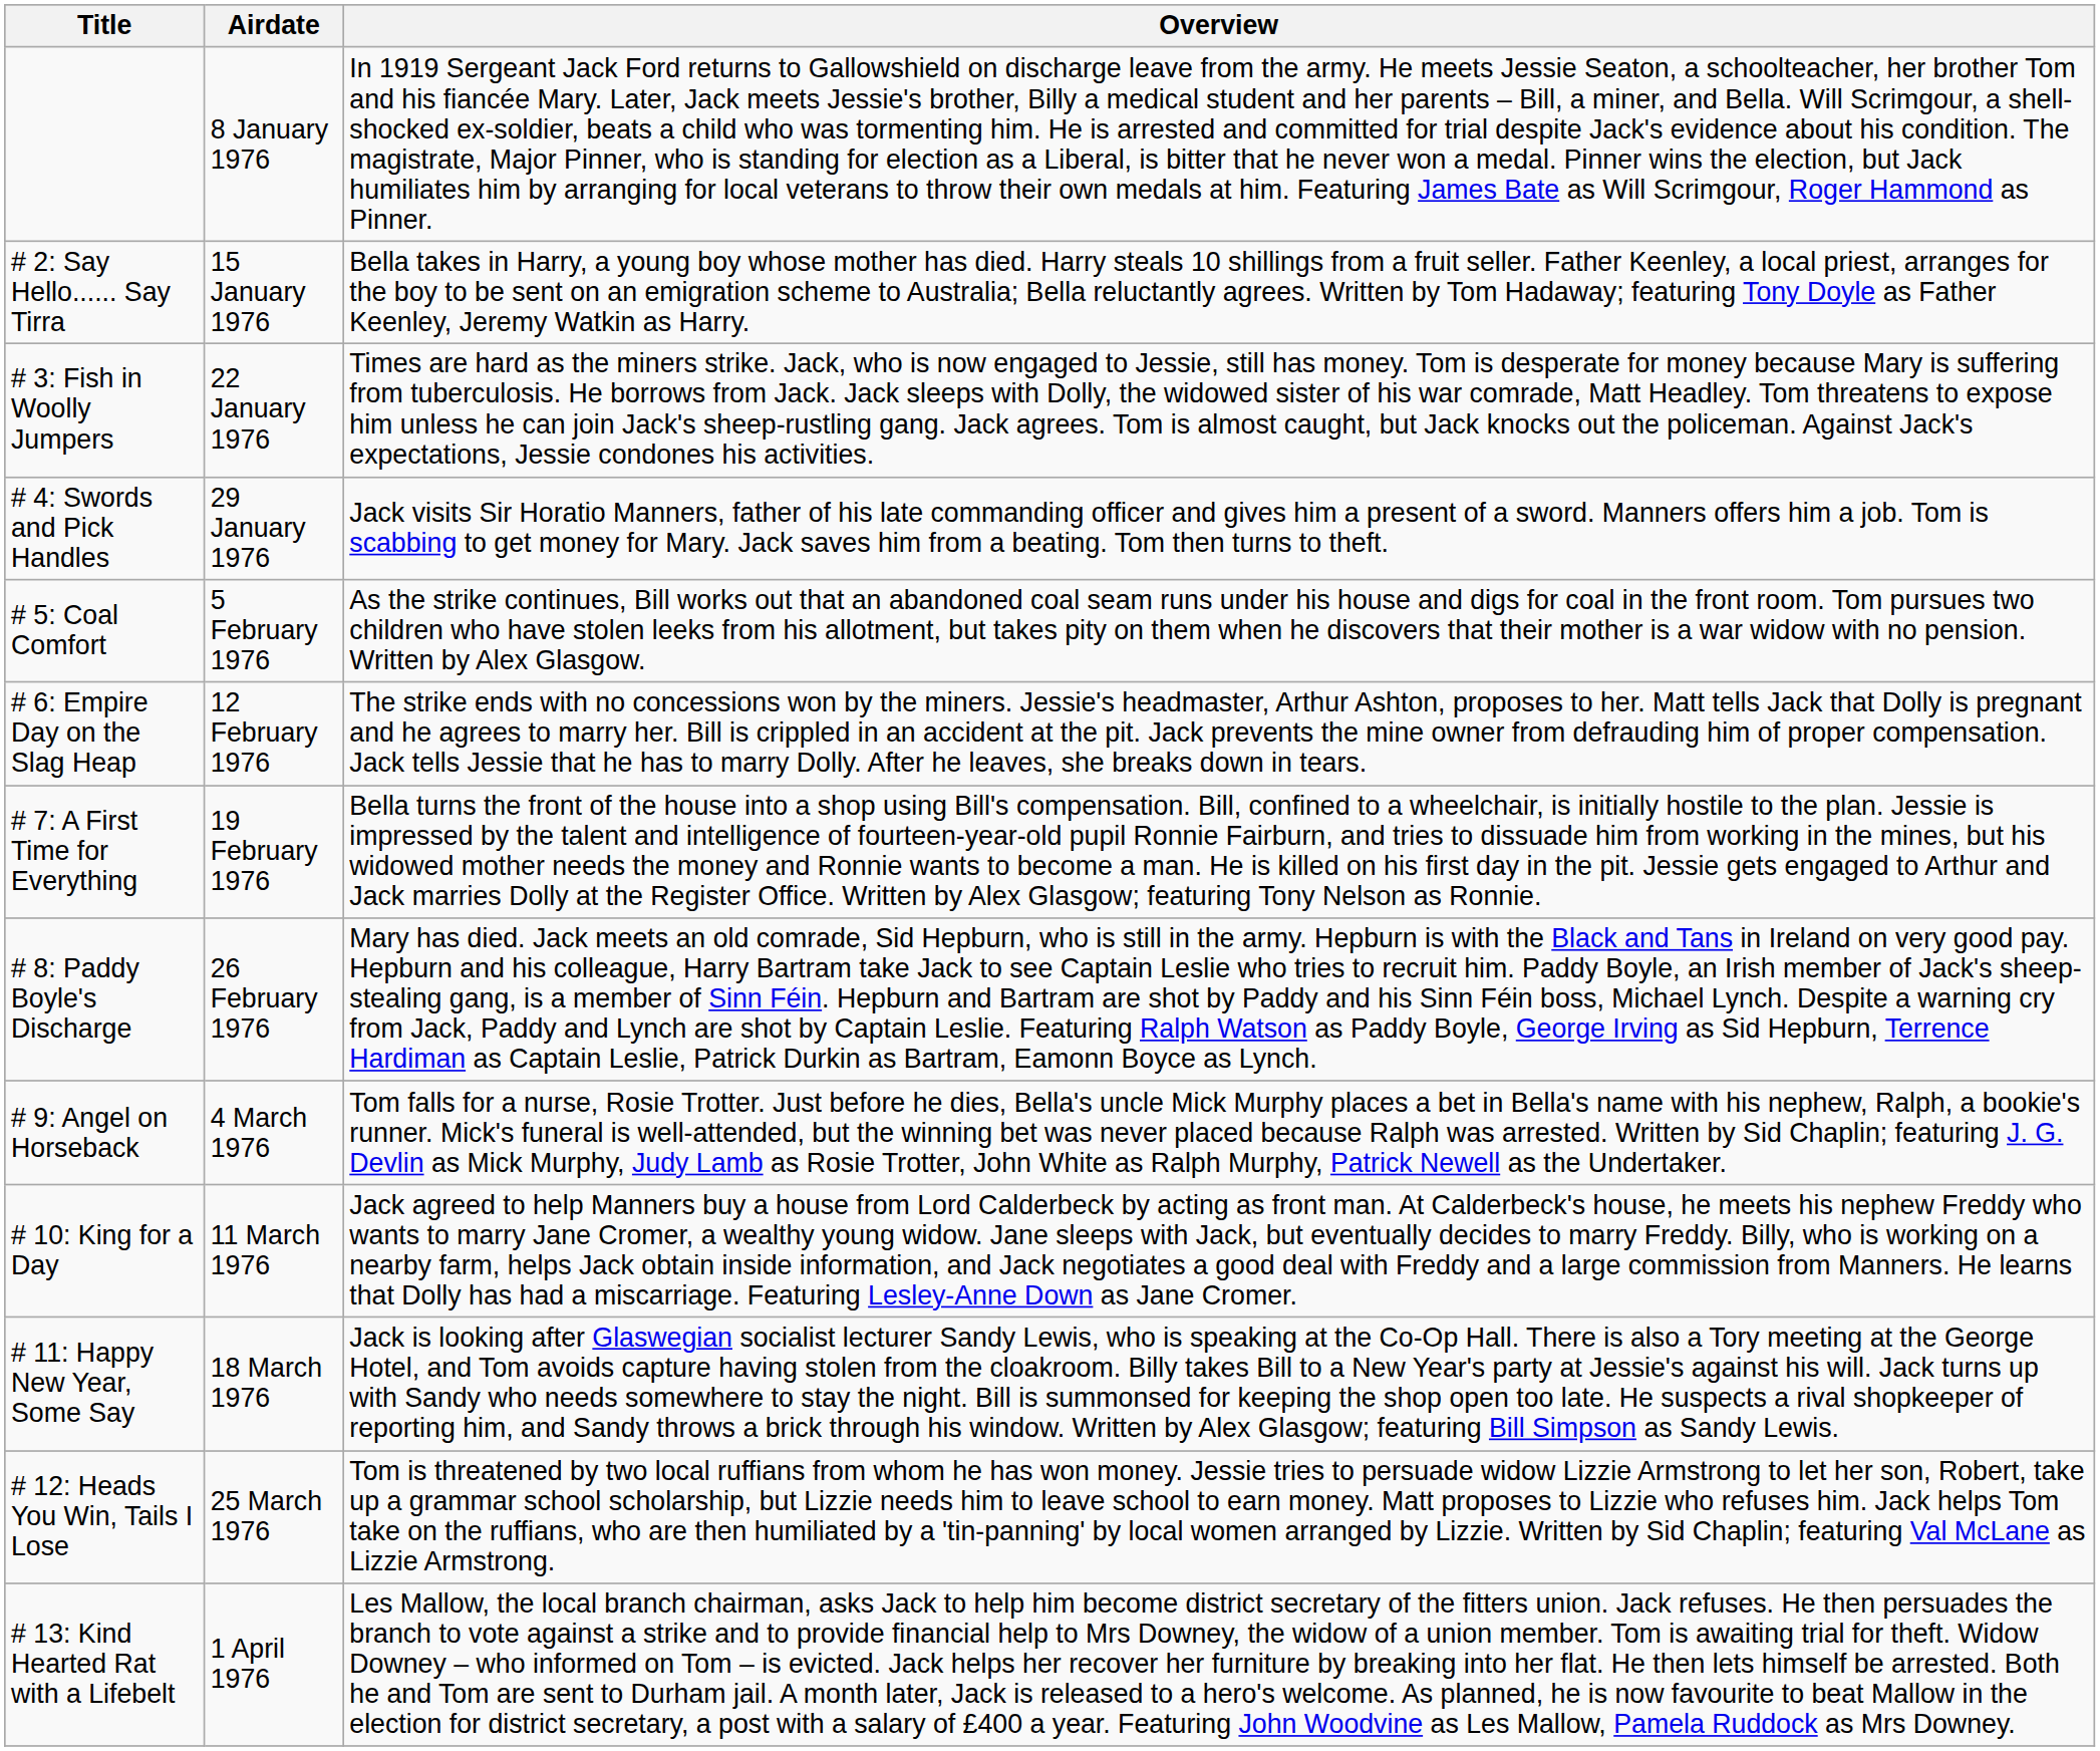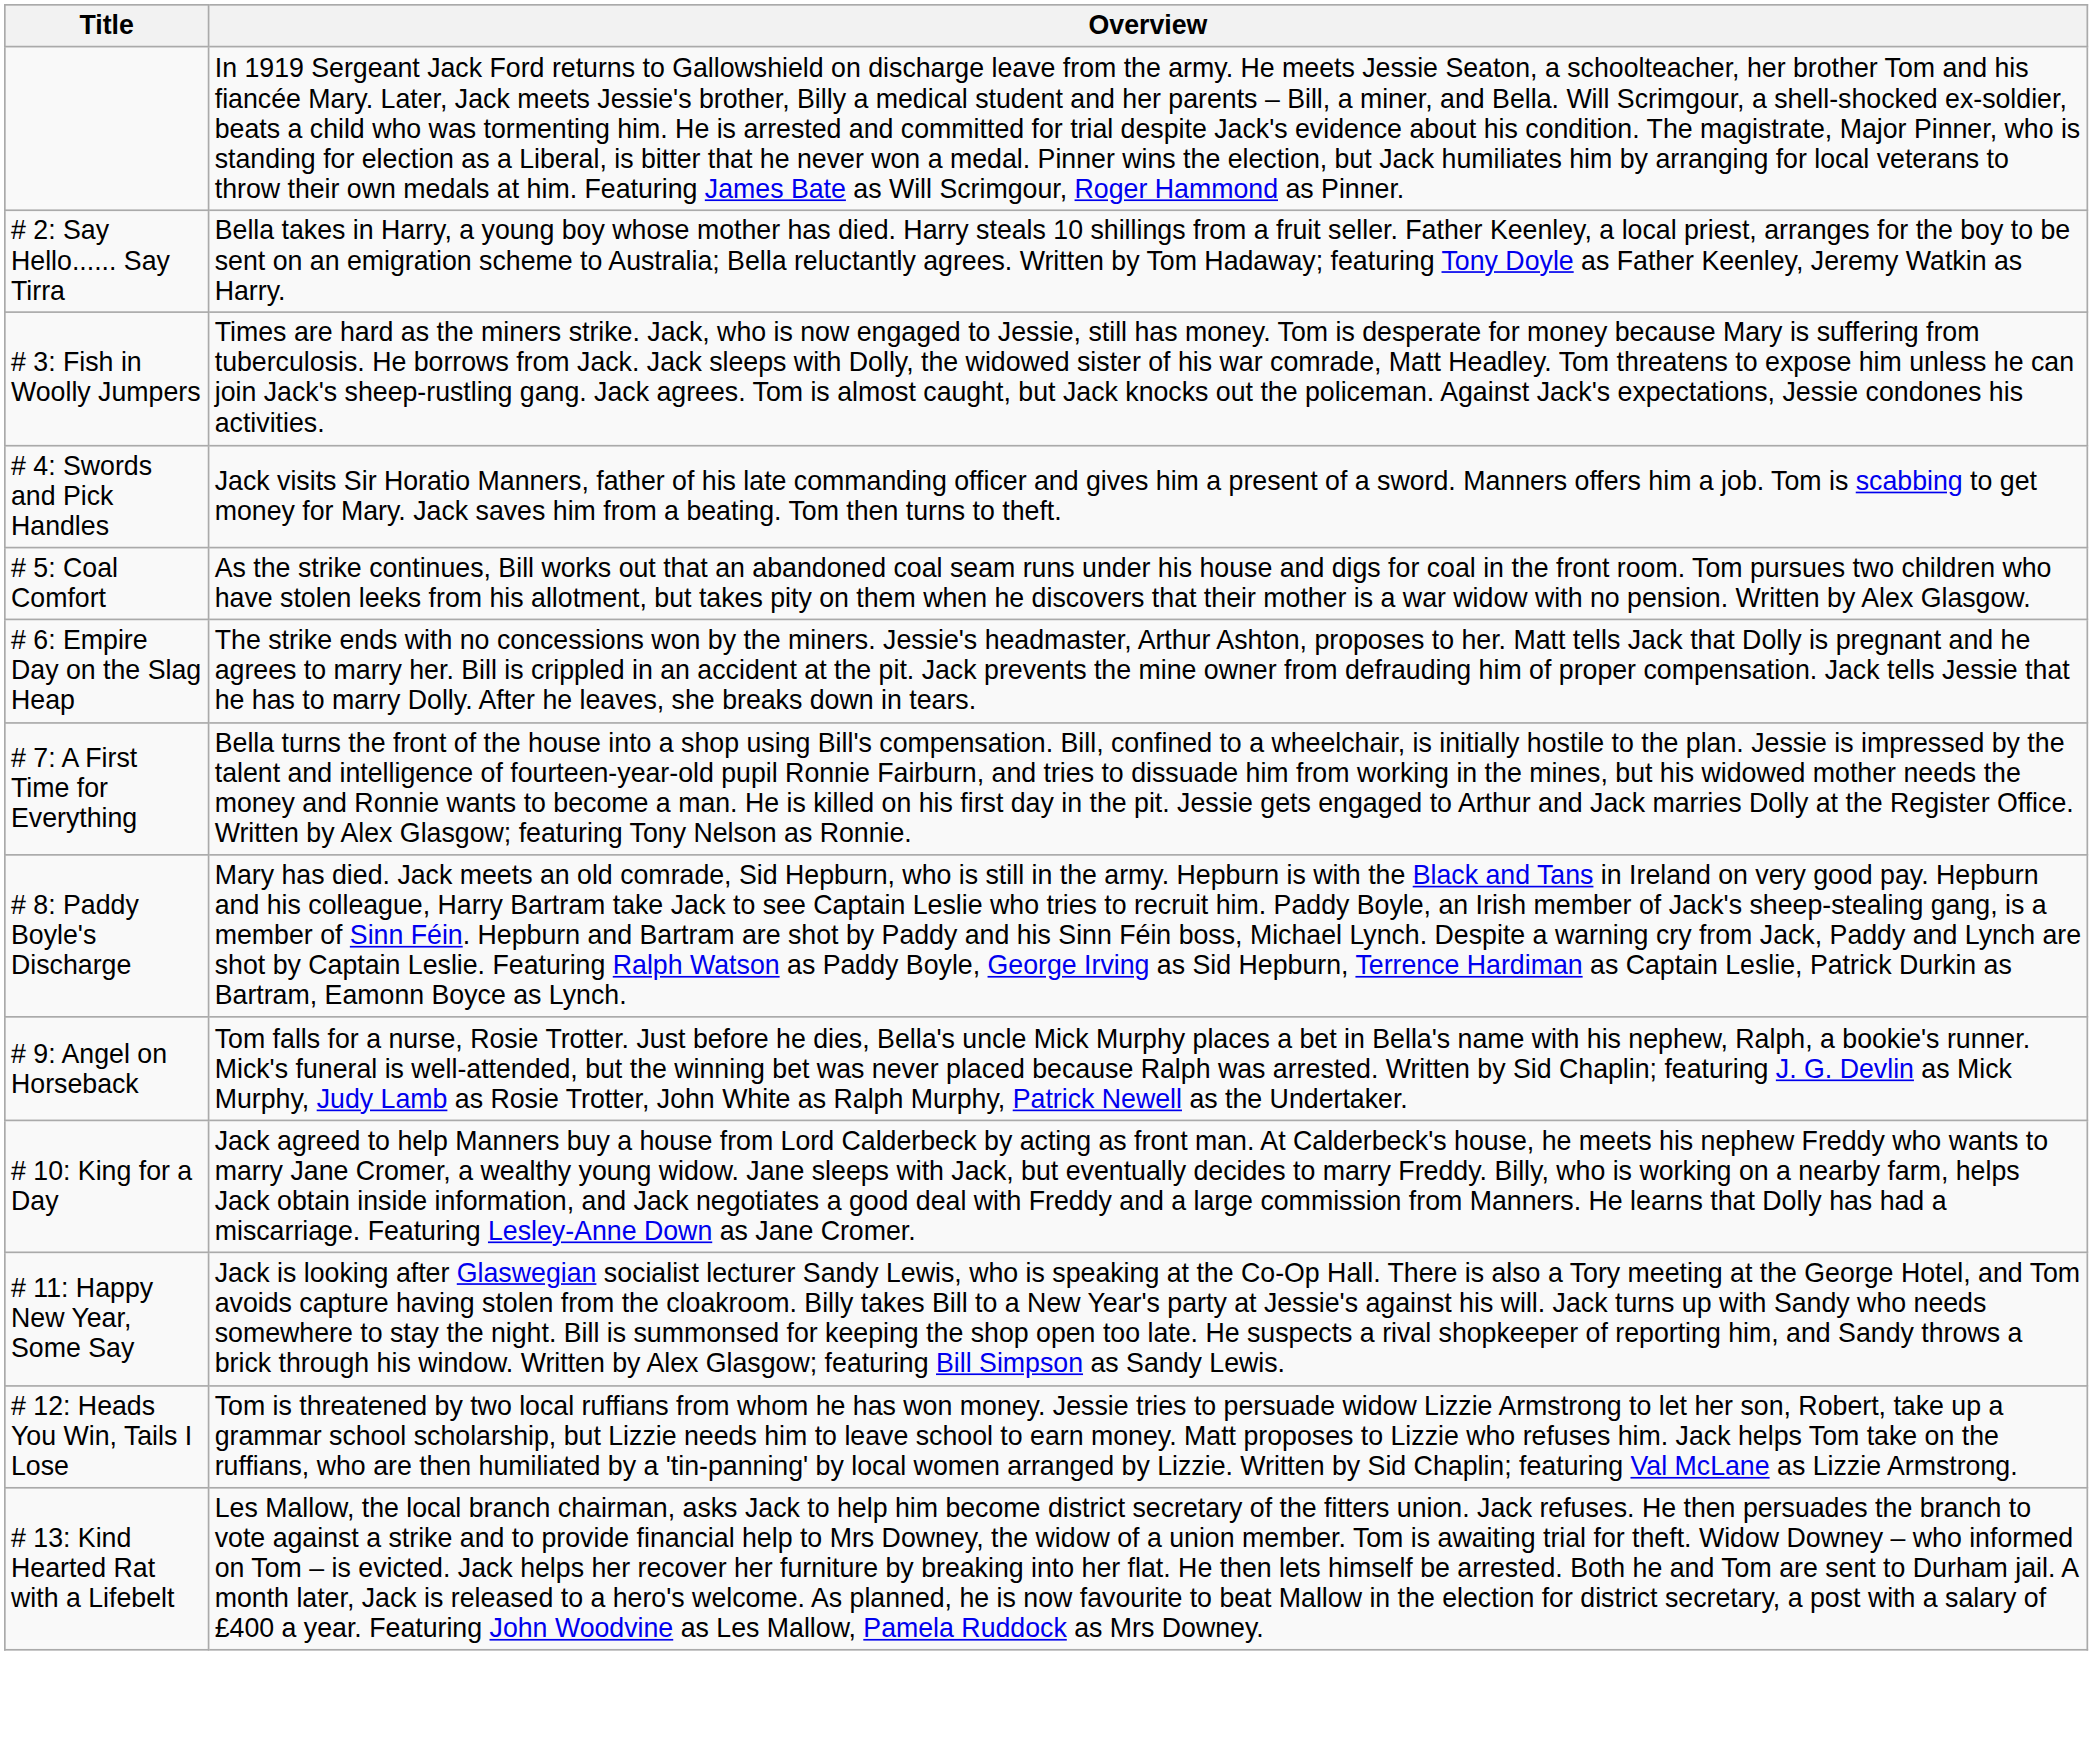- column: Airdate | 8 January 1976 | 15 January 1976 | 22 January 1976 | 29 January 1976 | 5 February 1976 | 12 February 1976 | 19 February 1976 | 26 February 1976 | 4 March 1976 | 11 March 1976 | 18 March 1976 | 25 March 1976 | 1 April 1976
